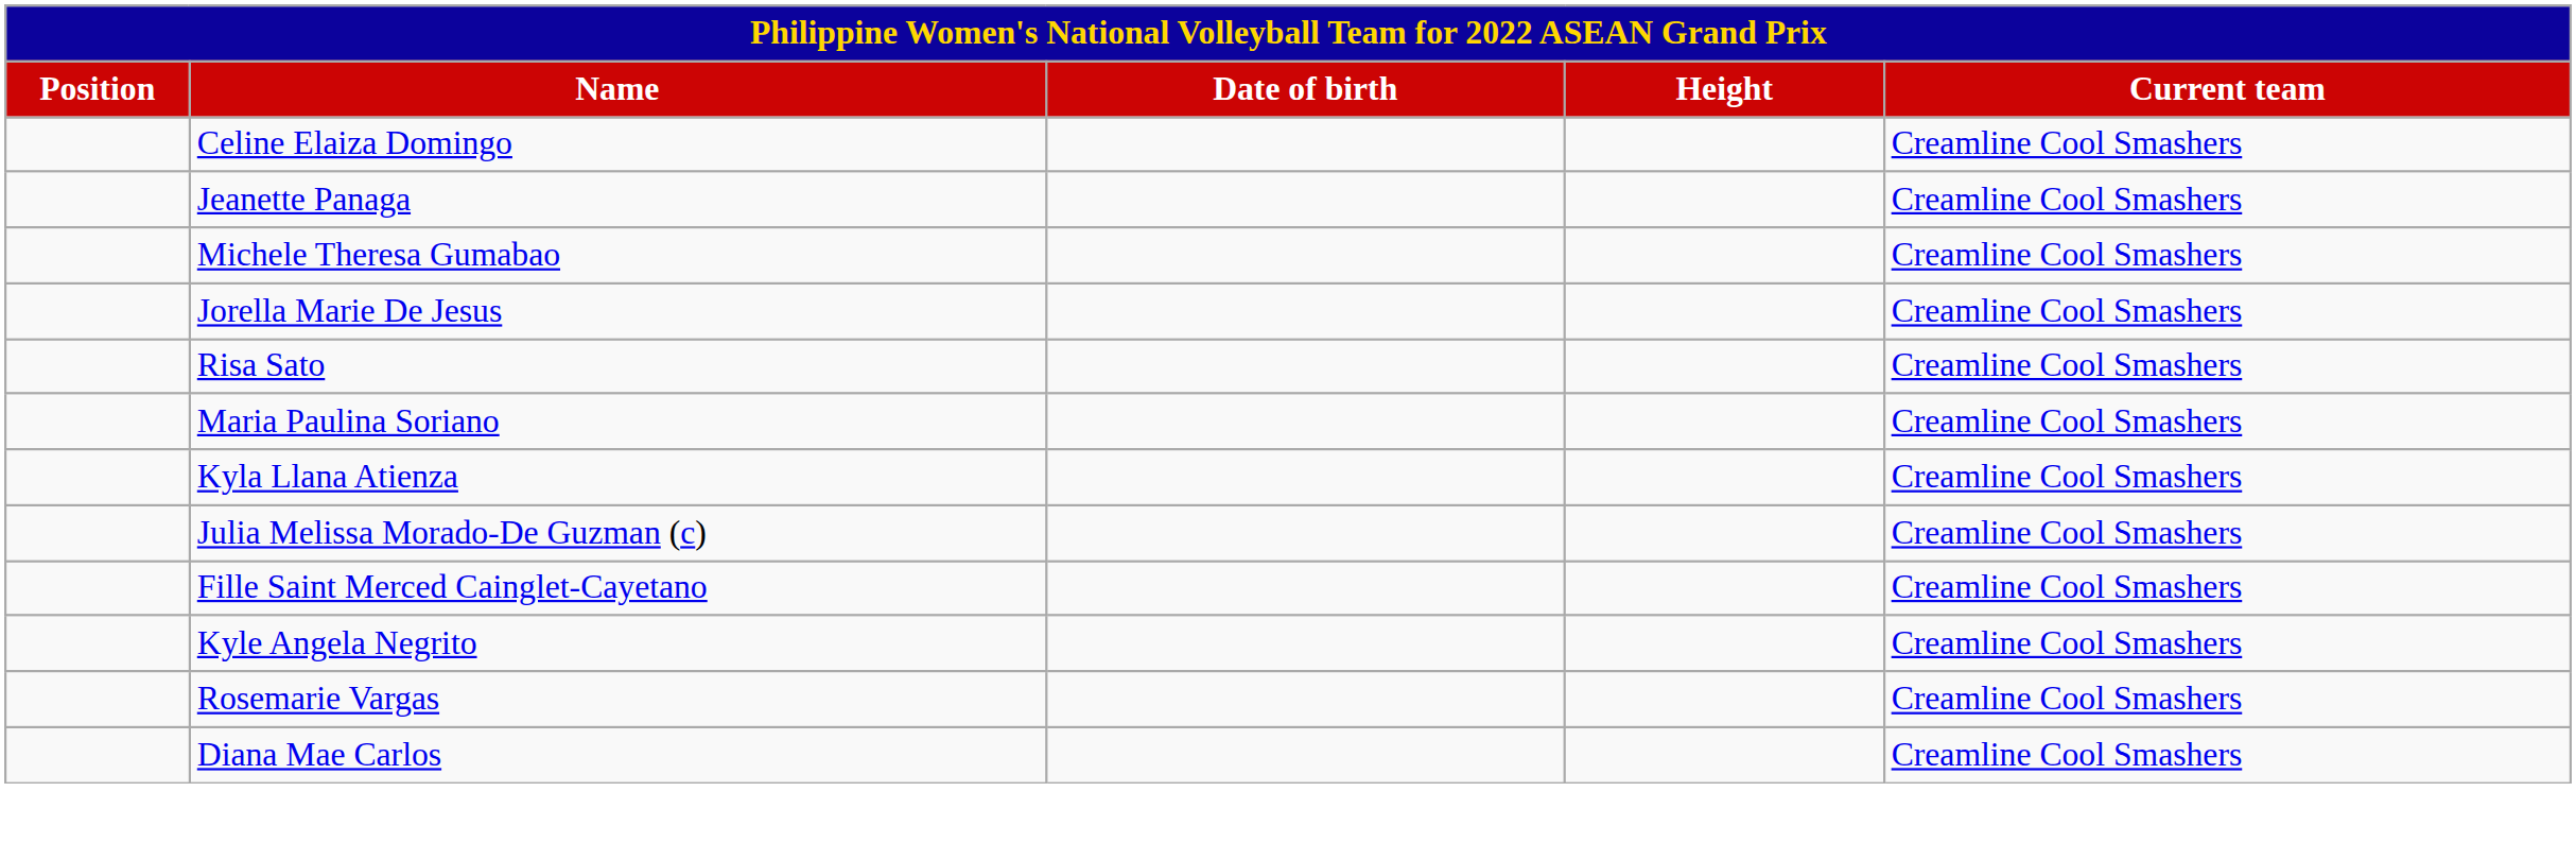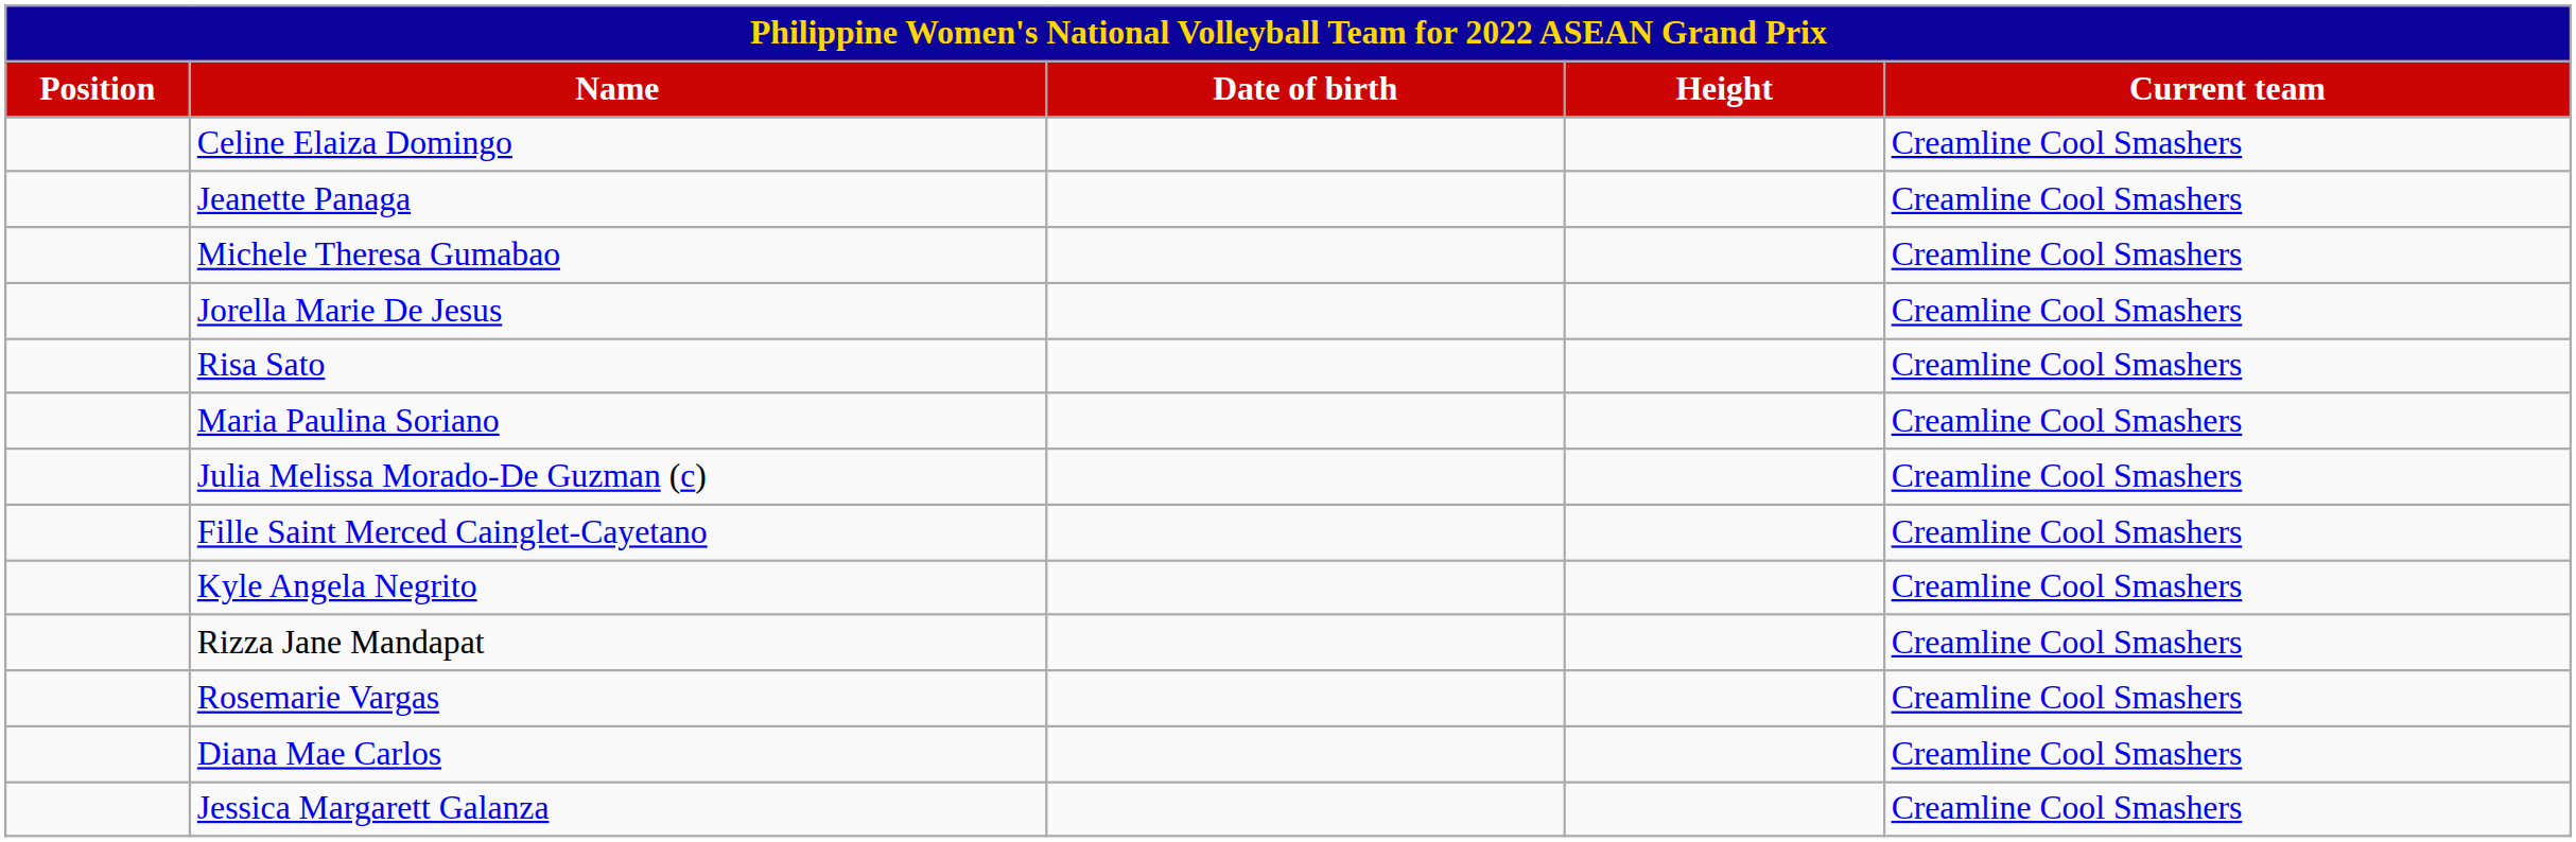- row: Kyla Llana Atienza | Creamline Cool Smashers
+ row: Rizza Jane Mandapat | Creamline Cool Smashers
+ row: Jessica Margarett Galanza | Creamline Cool Smashers
